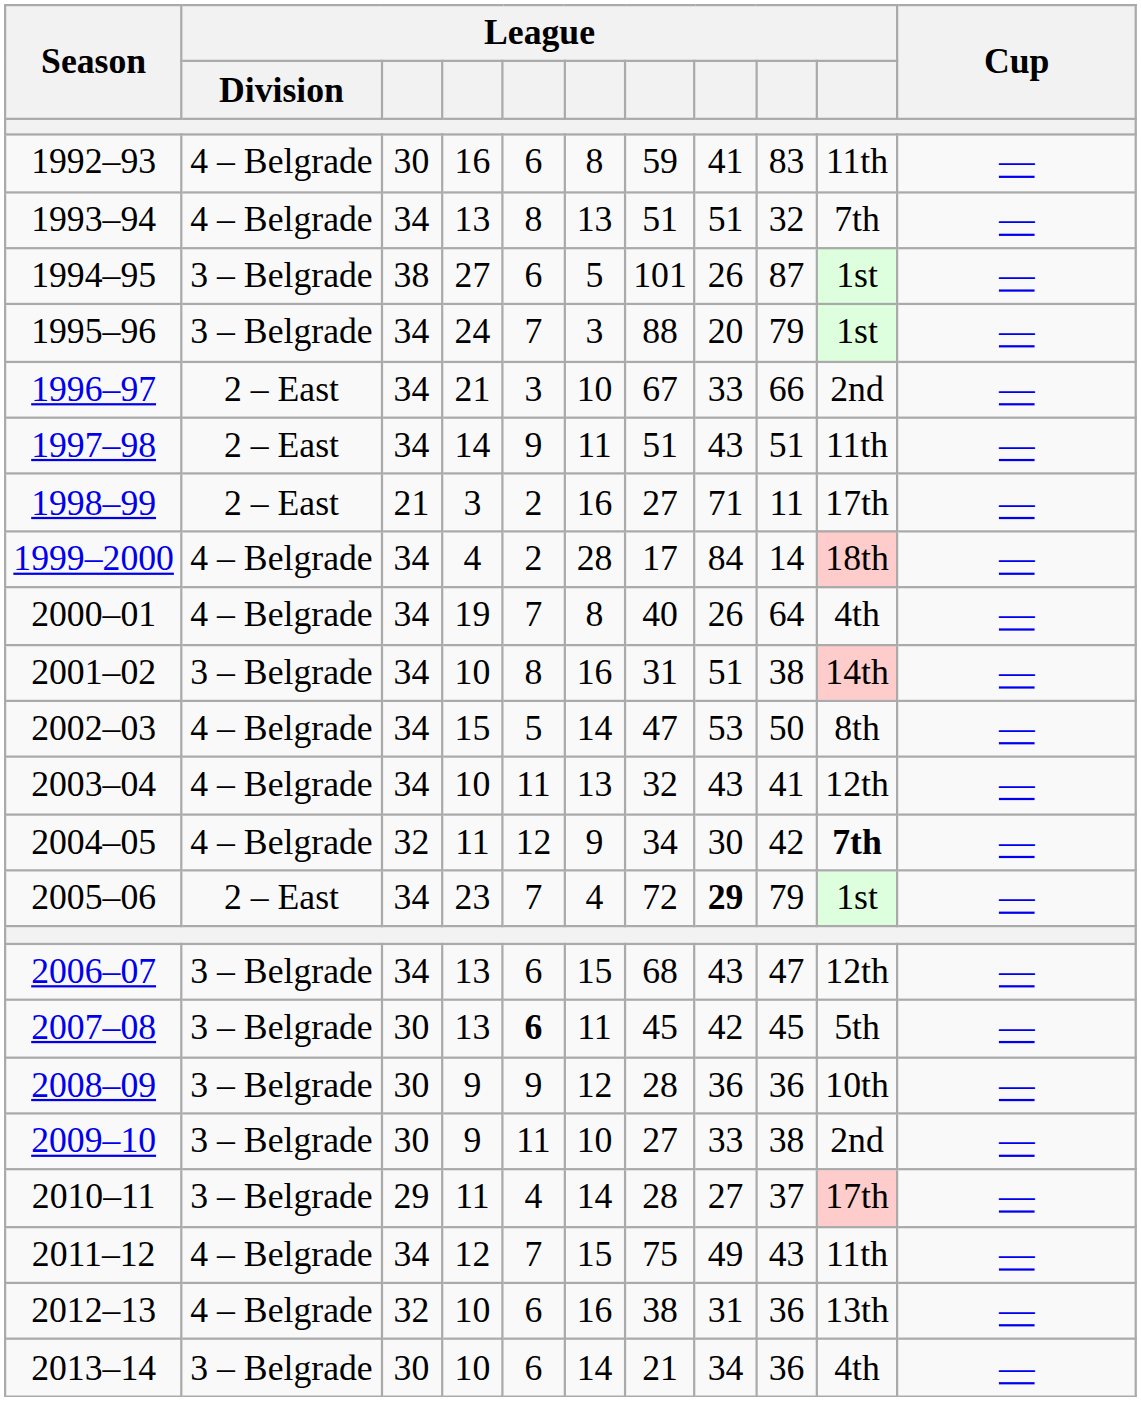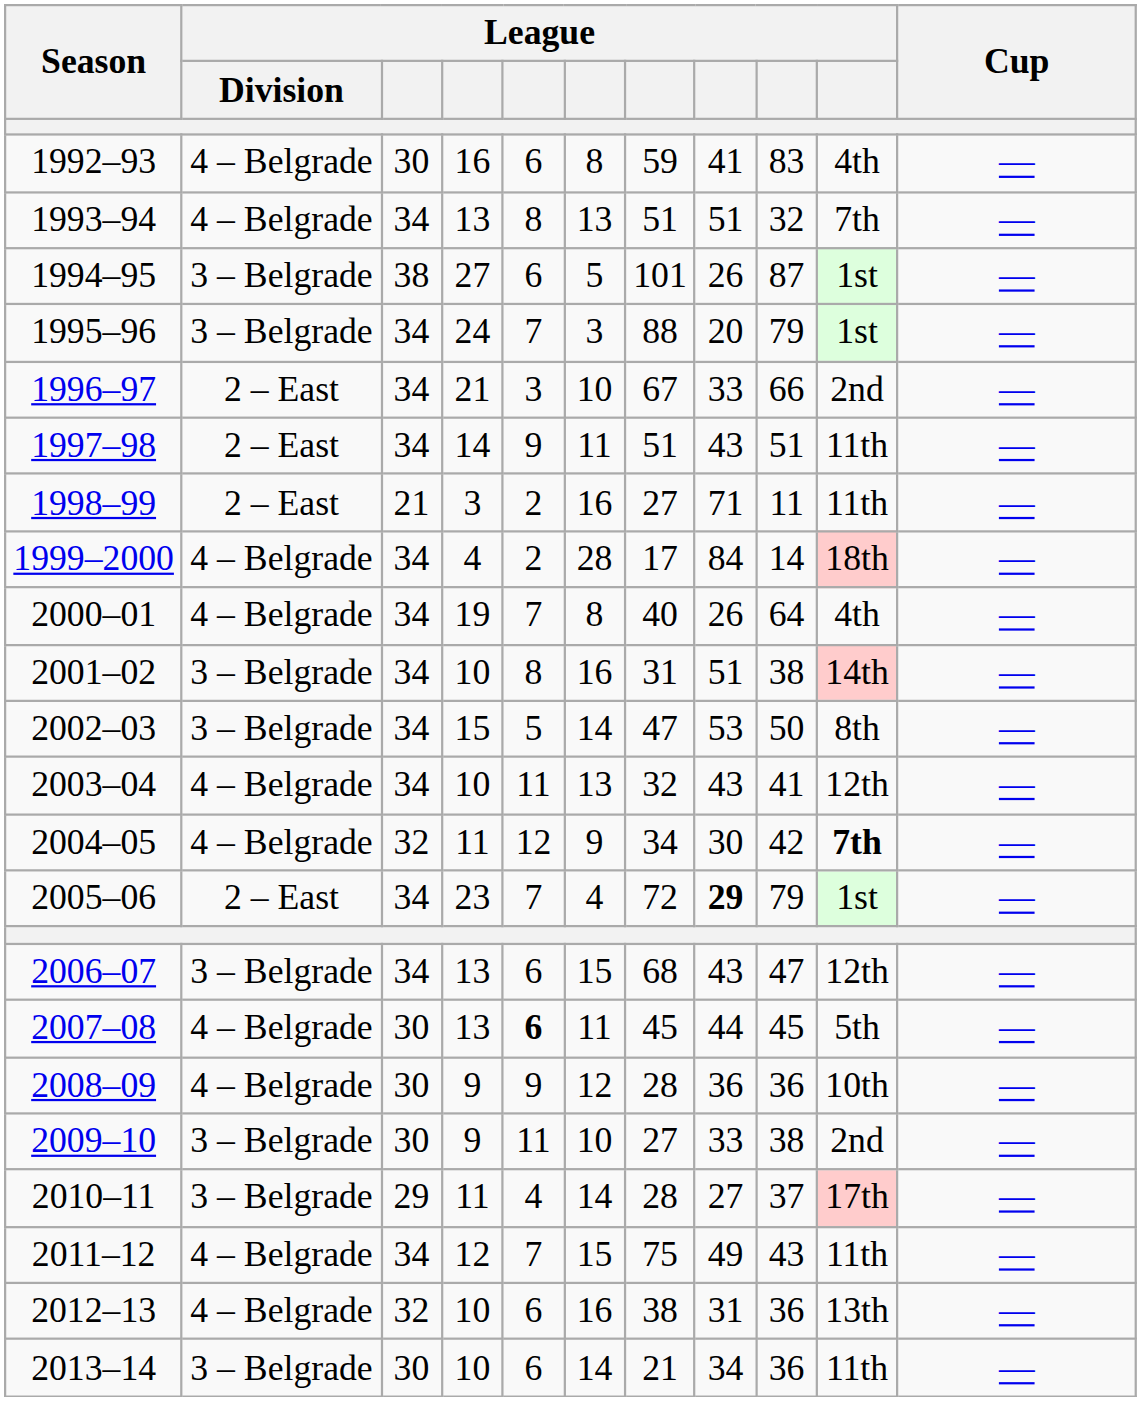1992–93 | column 10: 11th -> 4th
1998–99 | column 10: 17th -> 11th
2002–03 | League / Division: 4 – Belgrade -> 3 – Belgrade
2007–08 | League / Division: 3 – Belgrade -> 4 – Belgrade
2007–08 | column 8: 42 -> 44
2008–09 | League / Division: 3 – Belgrade -> 4 – Belgrade
2013–14 | column 10: 4th -> 11th
